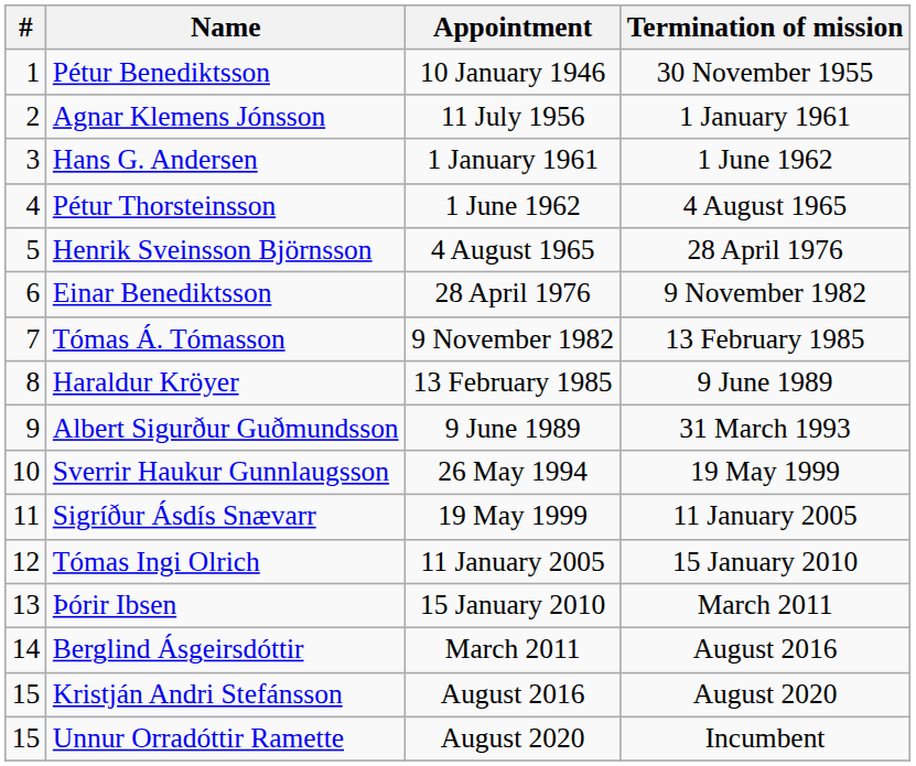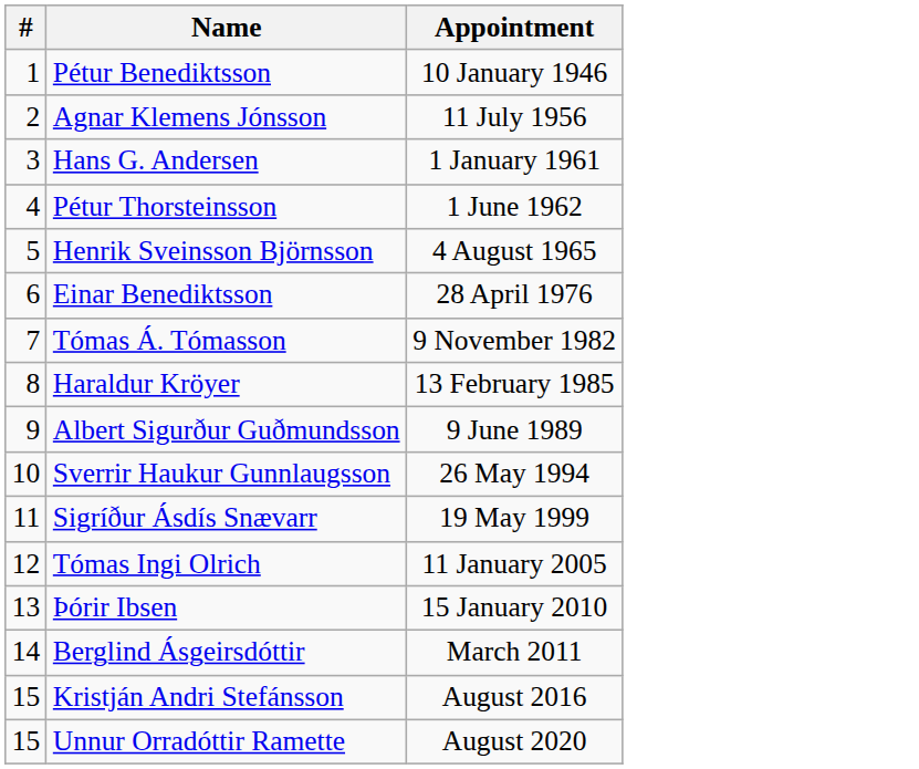- column: Termination of mission | 30 November 1955 | 1 January 1961 | 1 June 1962 | 4 August 1965 | 28 April 1976 | 9 November 1982 | 13 February 1985 | 9 June 1989 | 31 March 1993 | 19 May 1999 | 11 January 2005 | 15 January 2010 | March 2011 | August 2016 | August 2020 | Incumbent
